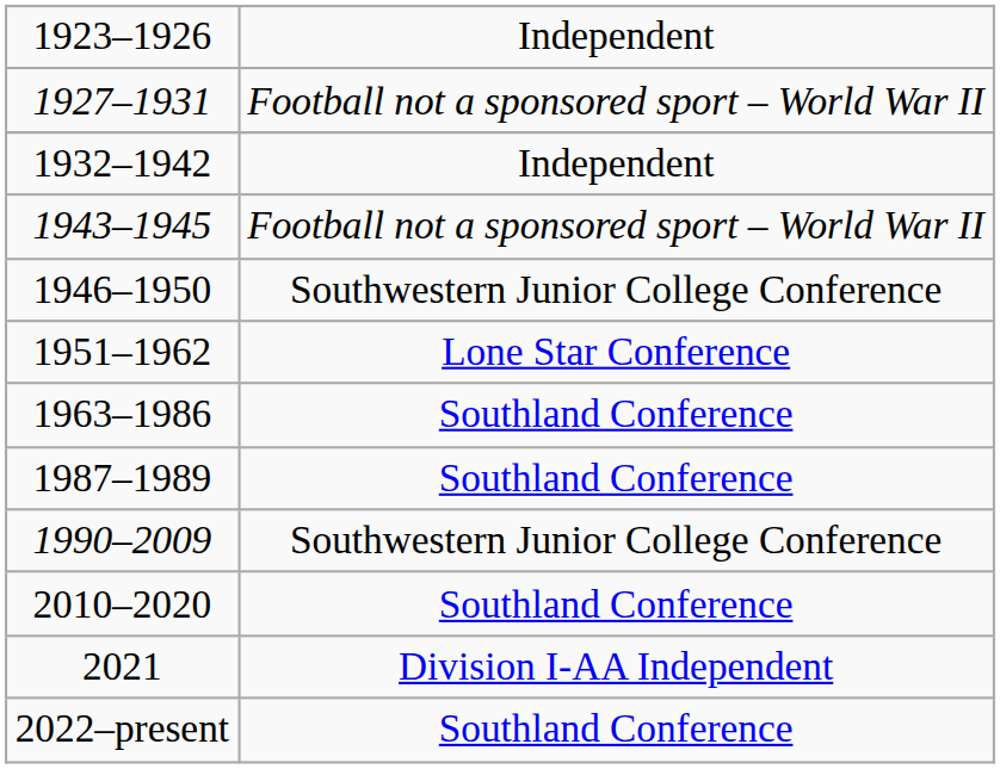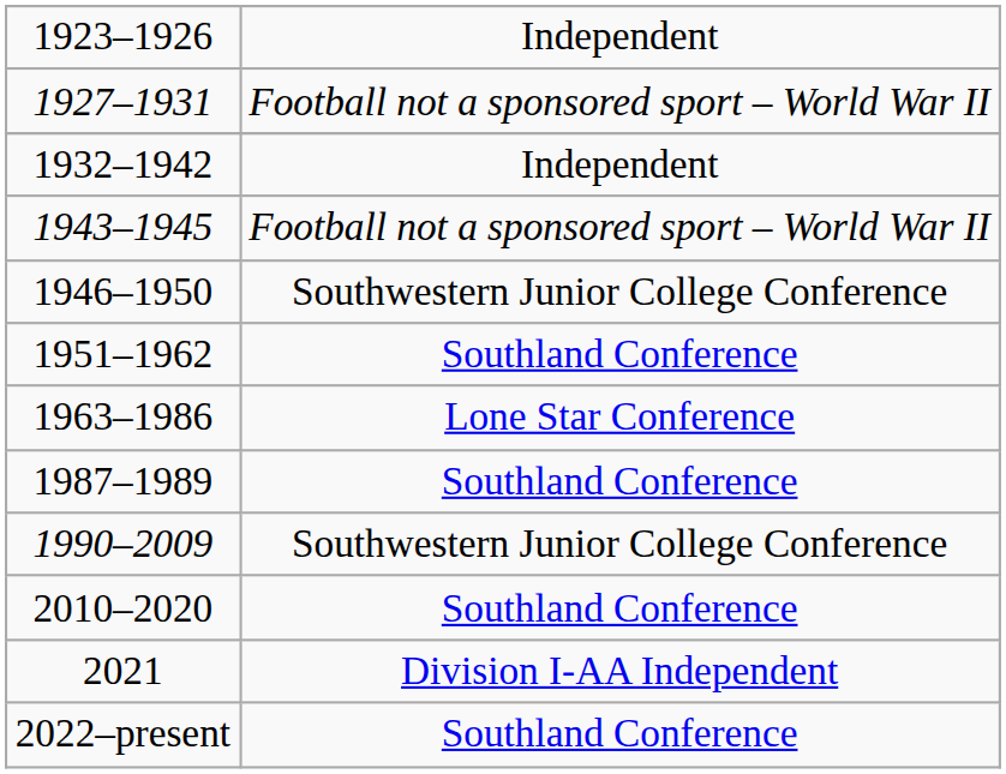1951–1962 | column 2: Lone Star Conference -> Southland Conference
1963–1986 | column 2: Southland Conference -> Lone Star Conference
